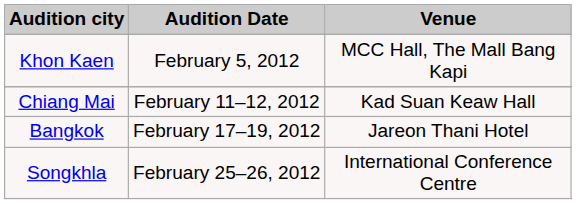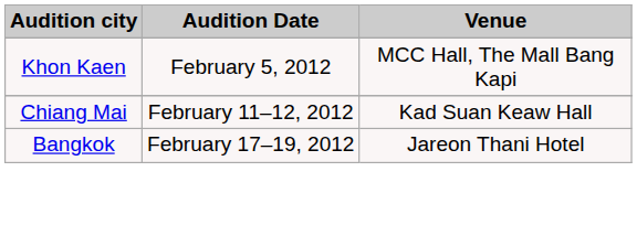- row: Songkhla | February 25–26, 2012 | International Conference Centre
